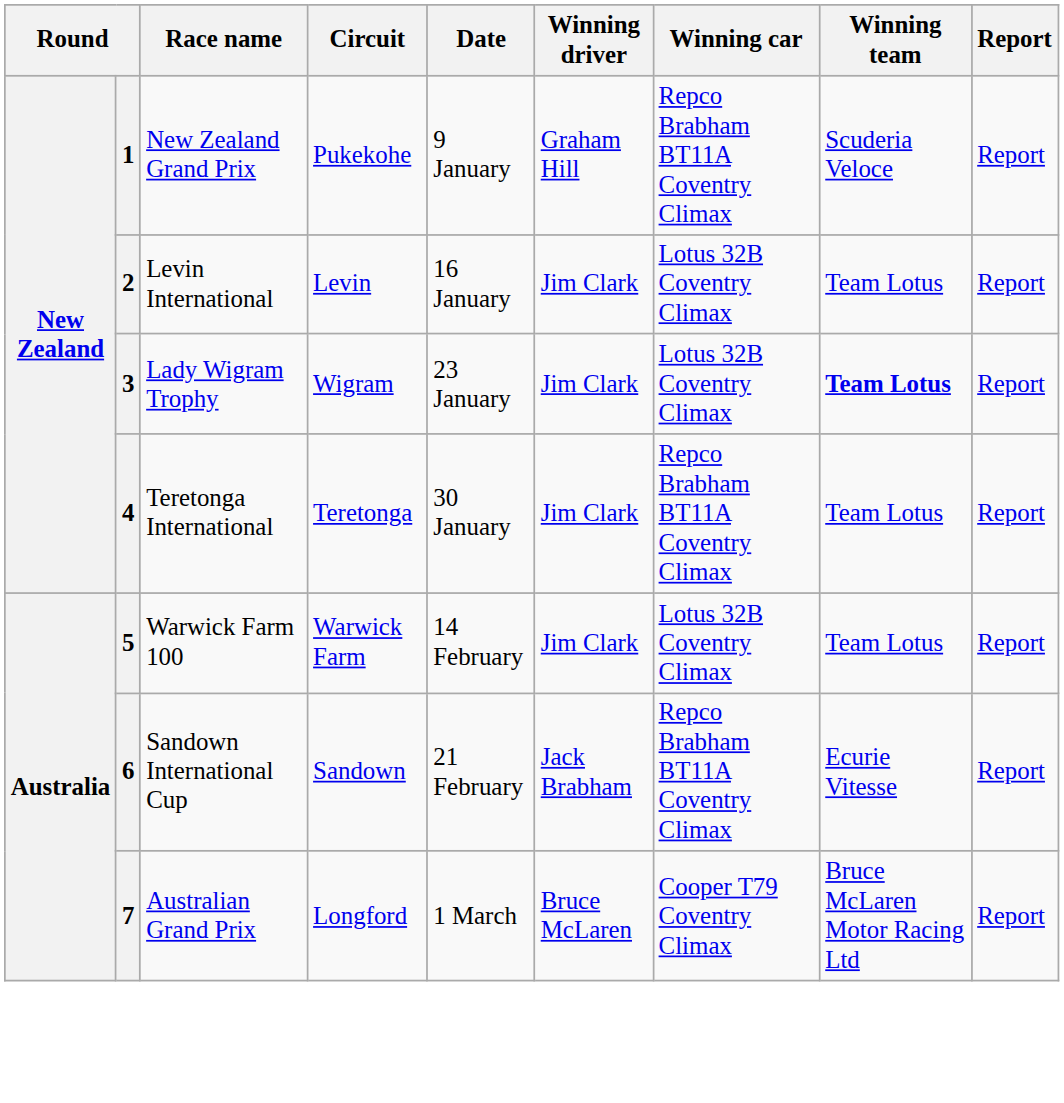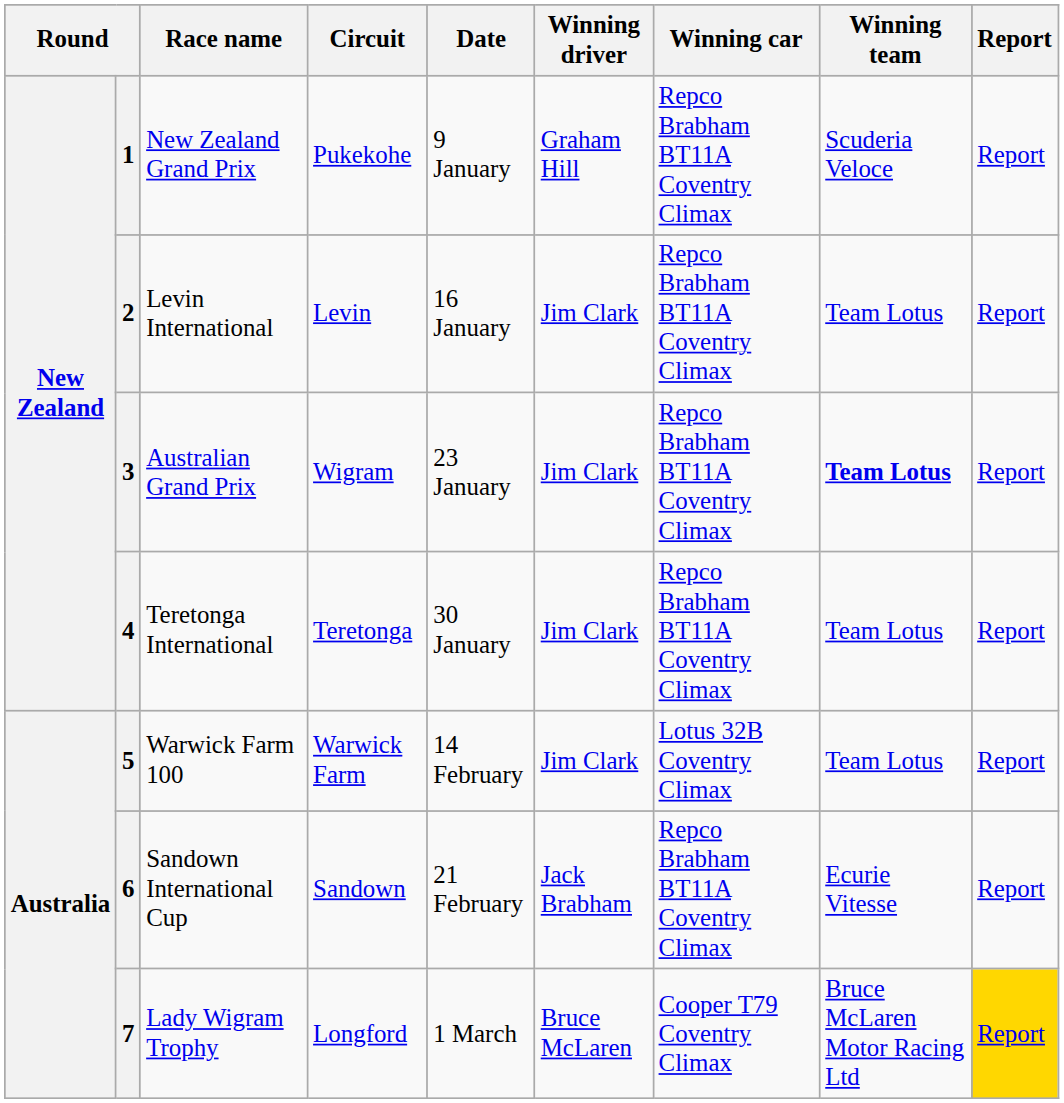2 | Winning car: Lotus 32B Coventry Climax -> Repco Brabham BT11A Coventry Climax
3 | Race name: Lady Wigram Trophy -> Australian Grand Prix
3 | Winning car: Lotus 32B Coventry Climax -> Repco Brabham BT11A Coventry Climax
7 | Race name: Australian Grand Prix -> Lady Wigram Trophy
7 | Report: no background -> gold background
